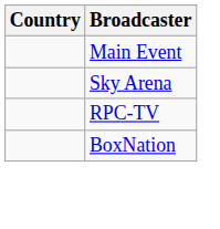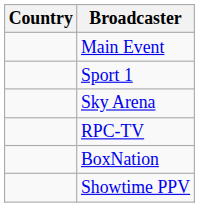+ row: Sport 1
+ row: Showtime PPV
